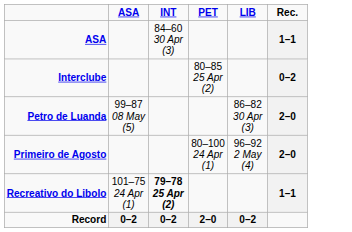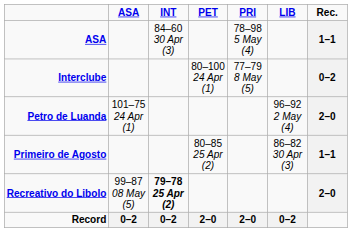+ column: PRI | 78–98 5 May (4) | 77–79 8 May (5) | 2–0
Interclube | PET: 80–85 25 Apr (2) -> 80–100 24 Apr (1)
Petro de Luanda | ASA: 99–87 08 May (5) -> 101–75 24 Apr (1)
Petro de Luanda | LIB: 86–82 30 Apr (3) -> 96–92 2 May (4)
Primeiro de Agosto | PET: 80–100 24 Apr (1) -> 80–85 25 Apr (2)
Primeiro de Agosto | LIB: 96–92 2 May (4) -> 86–82 30 Apr (3)
Primeiro de Agosto | Rec.: 2–0 -> 1–1
Recreativo do Libolo | ASA: 101–75 24 Apr (1) -> 99–87 08 May (5)
Recreativo do Libolo | Rec.: 1–1 -> 2–0
